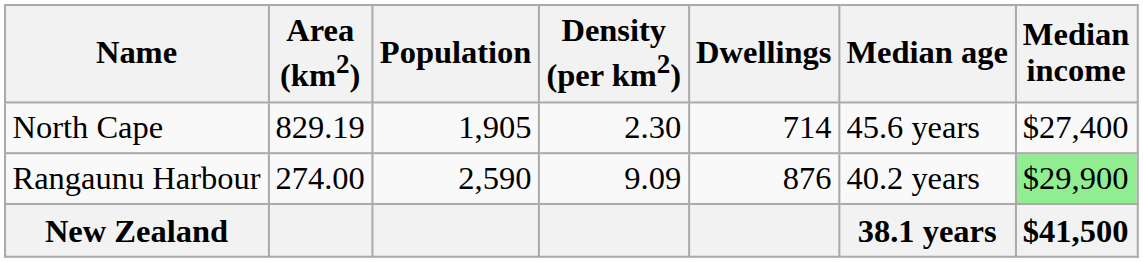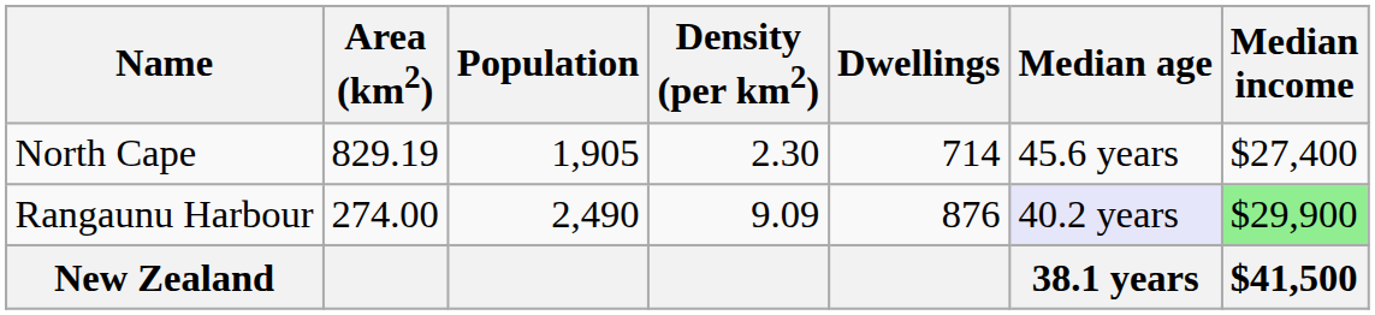Rangaunu Harbour | Population: 2,590 -> 2,490
Rangaunu Harbour | Median age: no background -> lavender background
